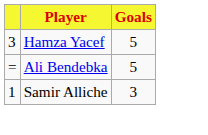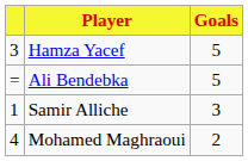+ row: 4 | Mohamed Maghraoui | 2
